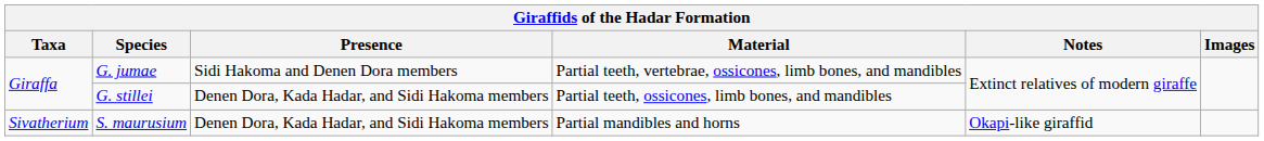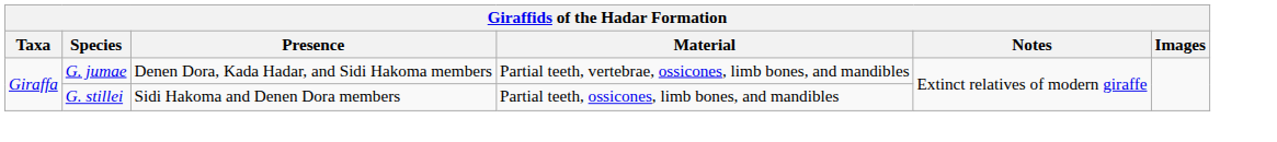G. jumae | Presence: Sidi Hakoma and Denen Dora members -> Denen Dora, Kada Hadar, and Sidi Hakoma members
G. stillei | Presence: Denen Dora, Kada Hadar, and Sidi Hakoma members -> Sidi Hakoma and Denen Dora members
- row: Sivatherium | S. maurusium | Denen Dora, Kada Hadar, and Sidi Hakoma members | Partial mandibles and horns | Okapi-like giraffid
